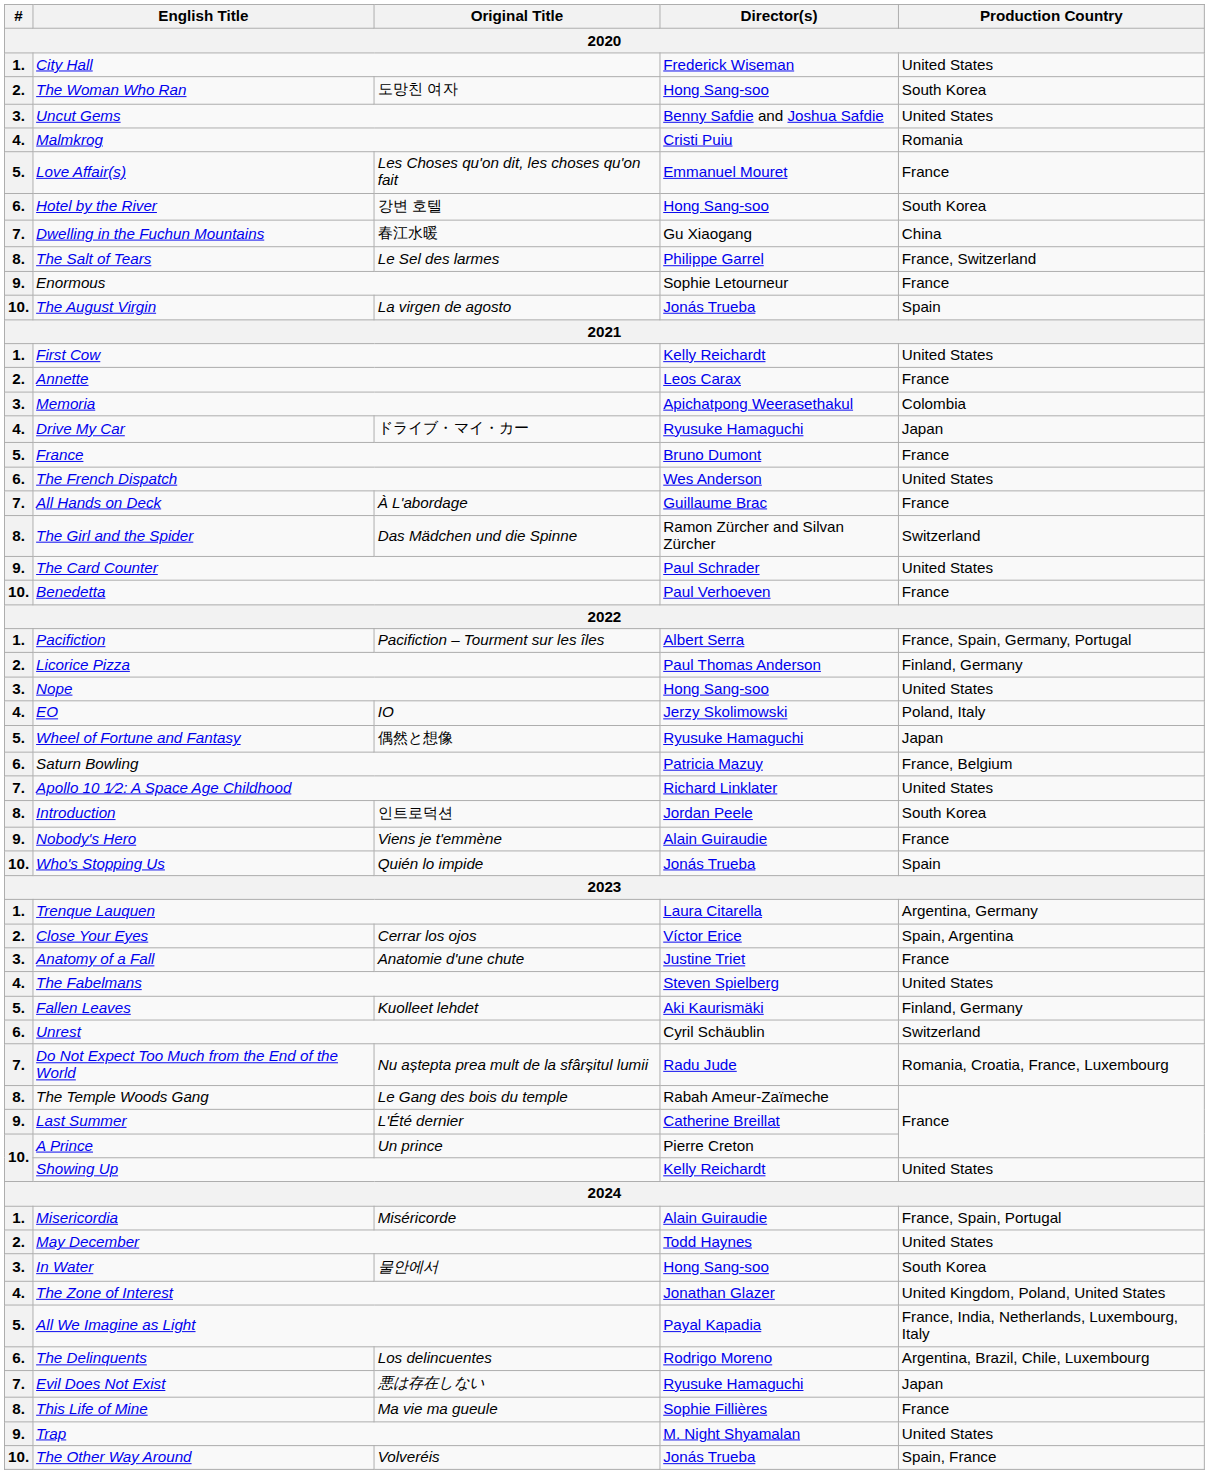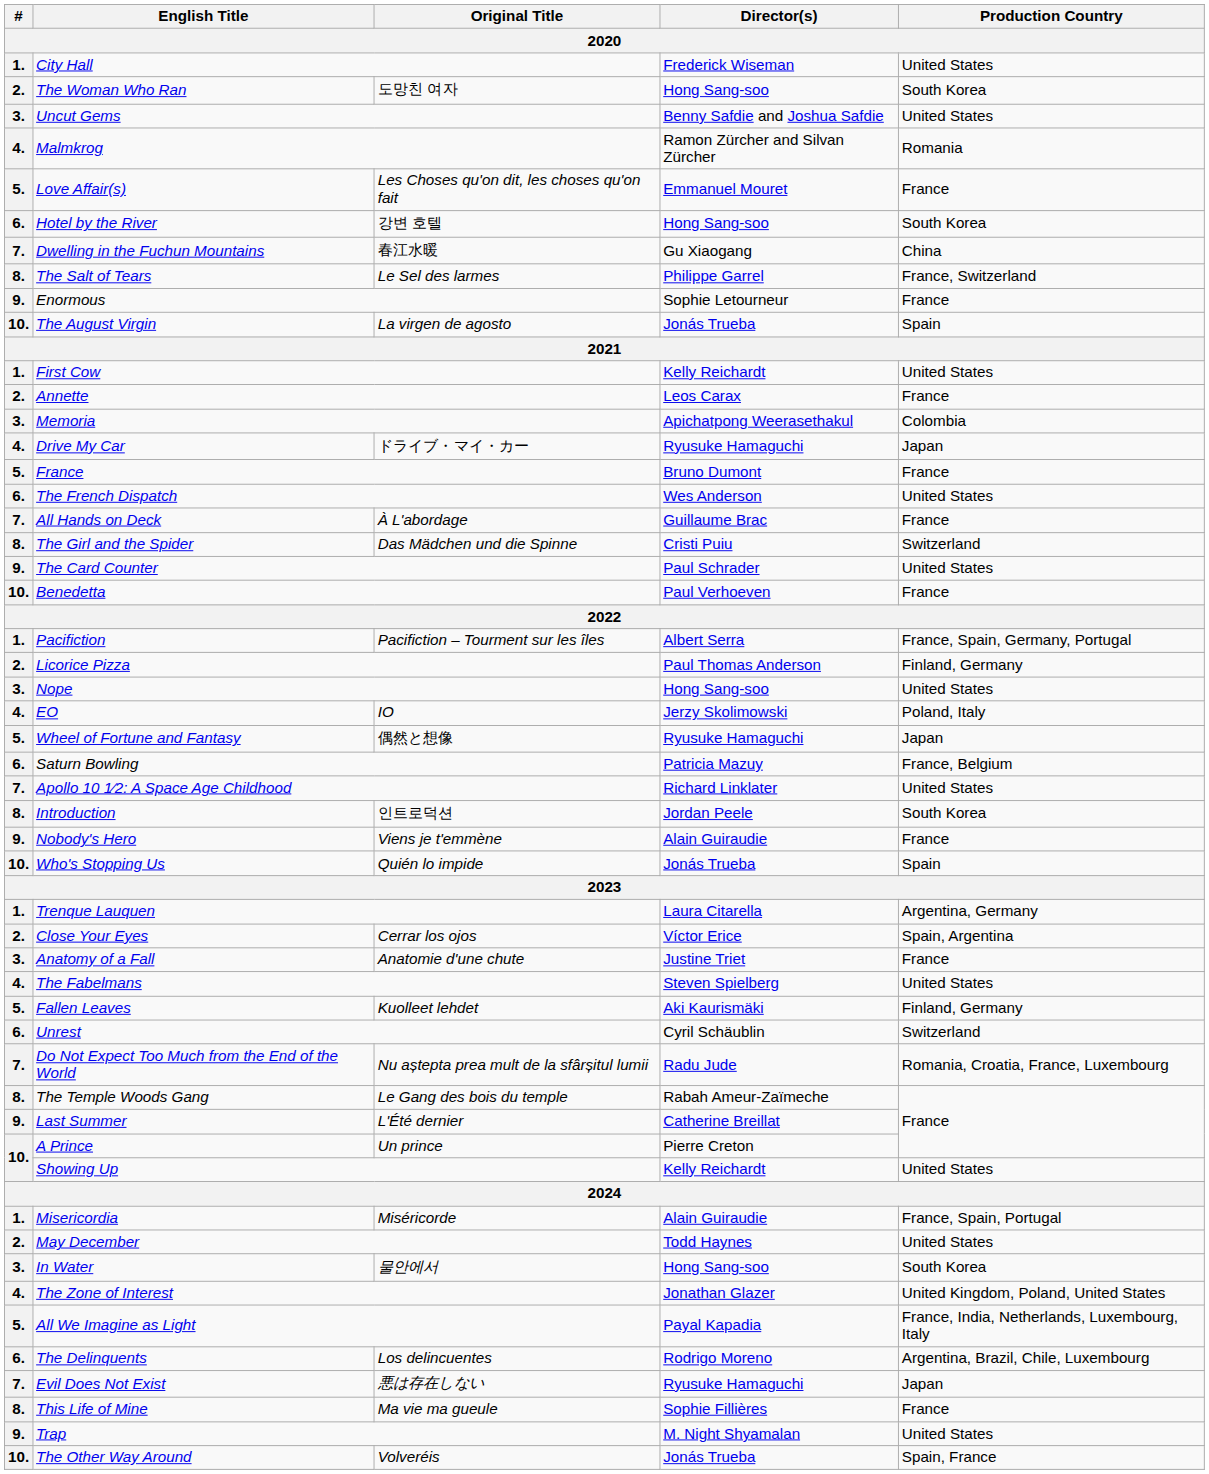Malmkrog | Director(s): Cristi Puiu -> Ramon Zürcher and Silvan Zürcher
The Girl and the Spider | Director(s): Ramon Zürcher and Silvan Zürcher -> Cristi Puiu
